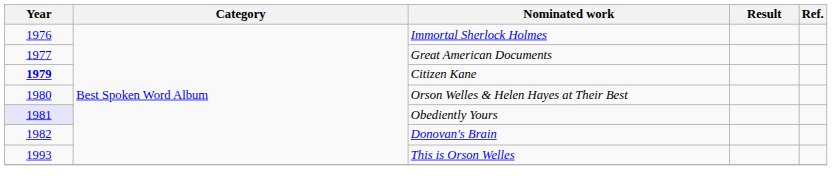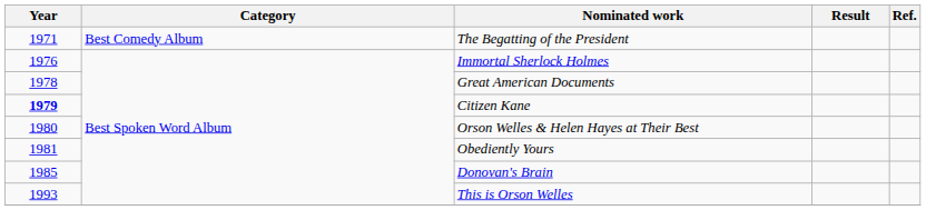+ row: 1971 | Best Comedy Album | The Begatting of the President
Great American Documents | Year: 1977 -> 1978
Obediently Yours | Year: lavender background -> no background
Donovan's Brain | Year: 1982 -> 1985
